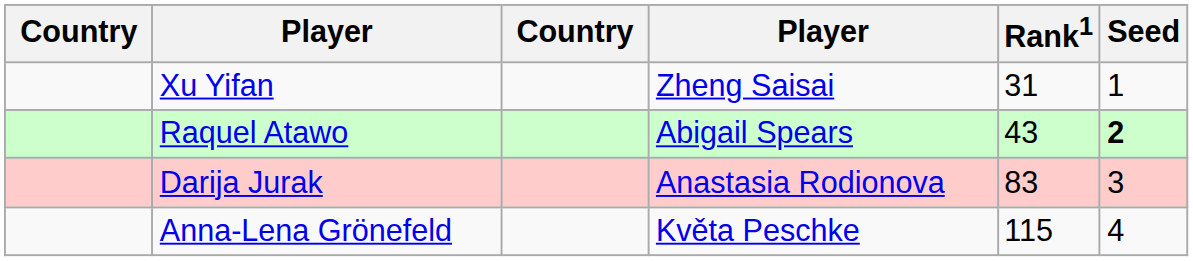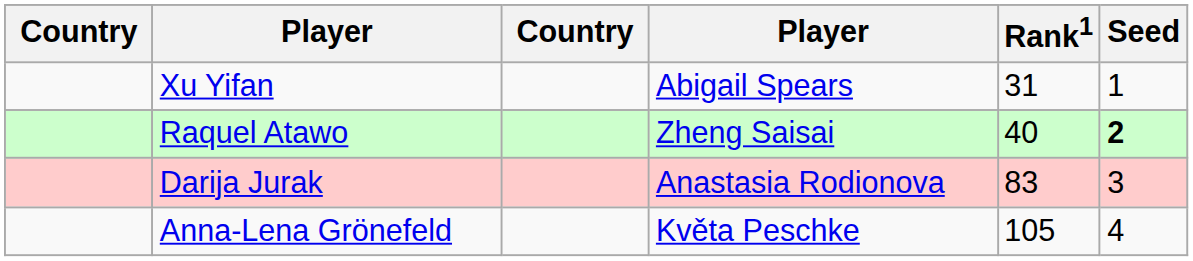Xu Yifan | column 4: Zheng Saisai -> Abigail Spears
Raquel Atawo | column 4: Abigail Spears -> Zheng Saisai
Raquel Atawo | Rank1: 43 -> 40
Anna-Lena Grönefeld | Rank1: 115 -> 105
